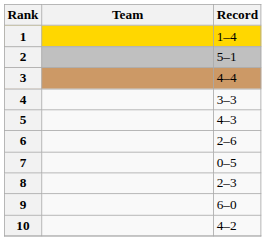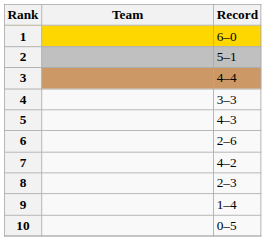1 | Record: 1–4 -> 6–0
7 | Record: 0–5 -> 4–2
9 | Record: 6–0 -> 1–4
10 | Record: 4–2 -> 0–5
